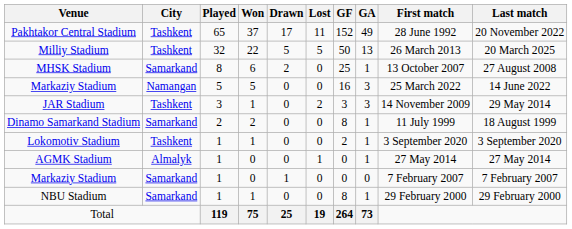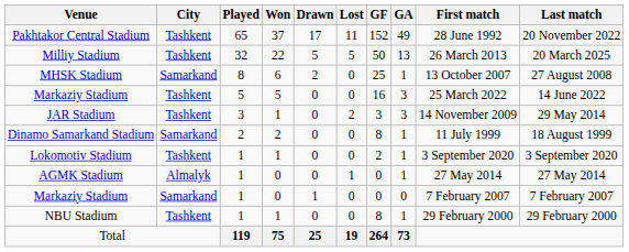Markaziy Stadium / 5 | City: Namangan -> Tashkent
NBU Stadium | City: Samarkand -> Tashkent
